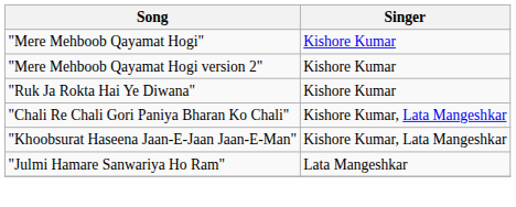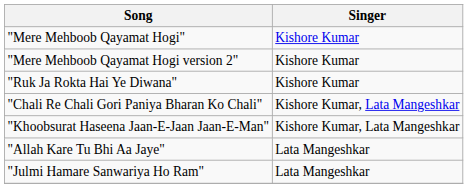+ row: "Allah Kare Tu Bhi Aa Jaye" | Lata Mangeshkar
